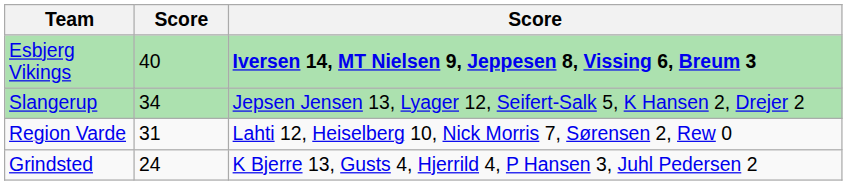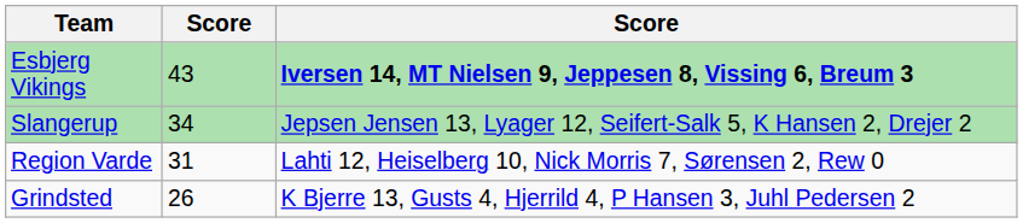Esbjerg Vikings | column 2: 40 -> 43
Grindsted | column 2: 24 -> 26
